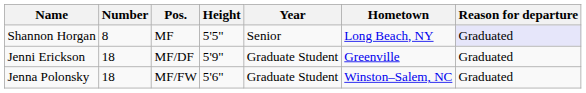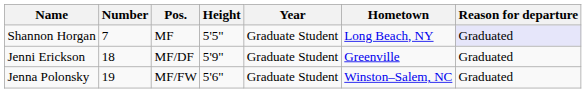Shannon Horgan | Number: 8 -> 7
Shannon Horgan | Year: Senior -> Graduate Student
Jenna Polonsky | Number: 18 -> 19
